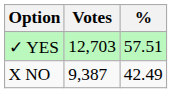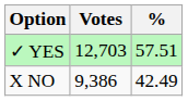X NO | Votes: 9,387 -> 9,386
